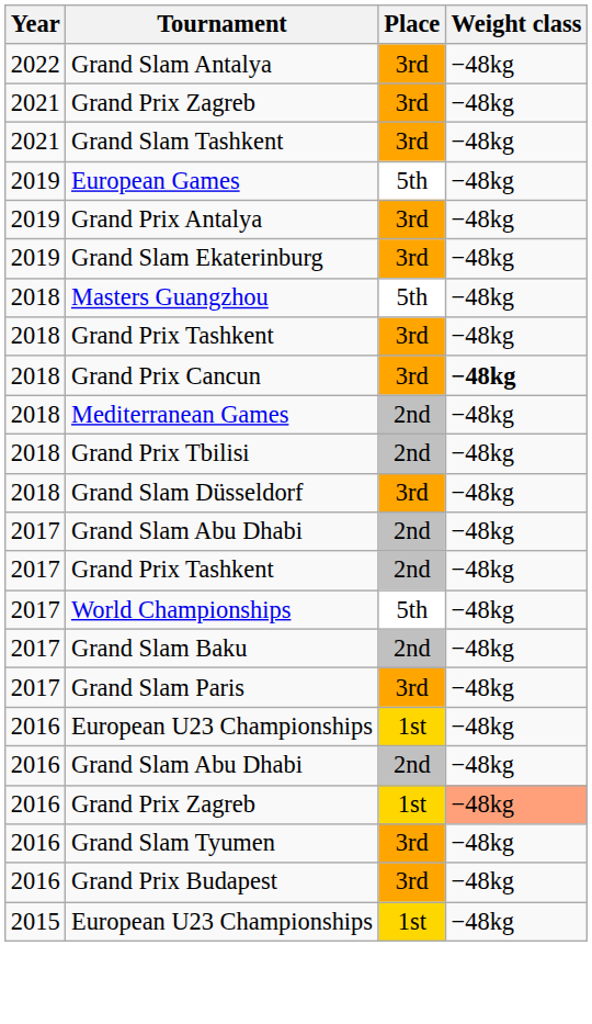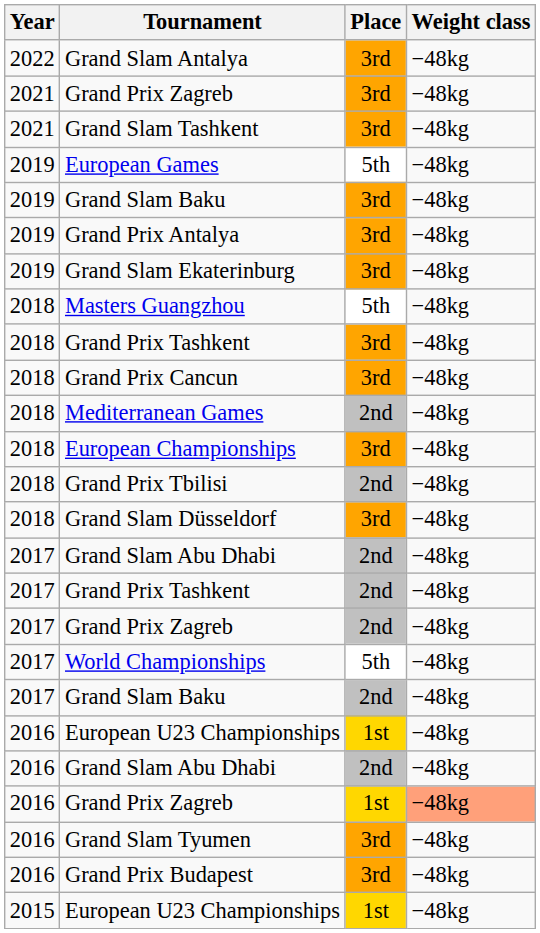+ row: 2019 | Grand Slam Baku | 3rd | −48kg
Grand Prix Cancun | Weight class: bold -> normal
+ row: 2018 | European Championships | 3rd | −48kg
+ row: 2017 | Grand Prix Zagreb | 2nd | −48kg
- row: 2017 | Grand Slam Paris | 3rd | −48kg
